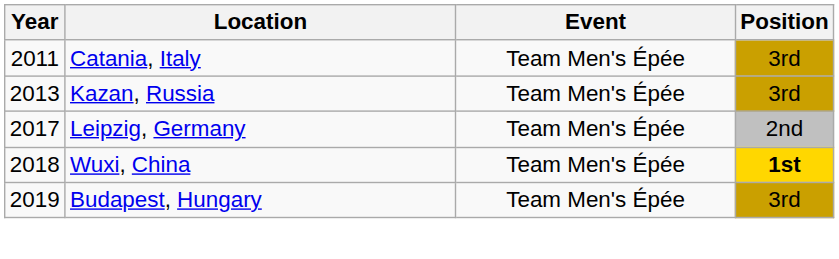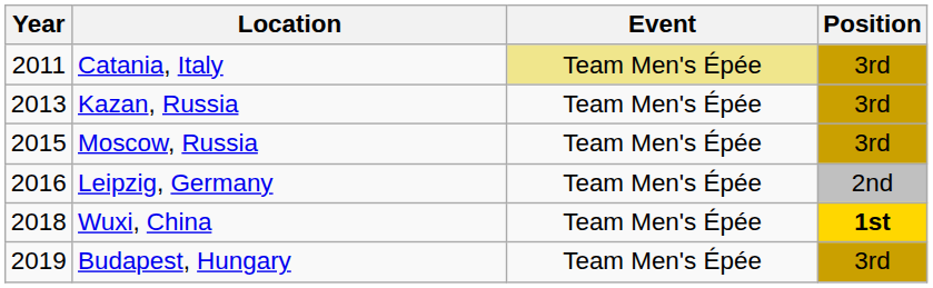Catania, Italy | Event: no background -> khaki background
+ row: 2015 | Moscow, Russia | Team Men's Épée | 3rd
Leipzig, Germany | Year: 2017 -> 2016
